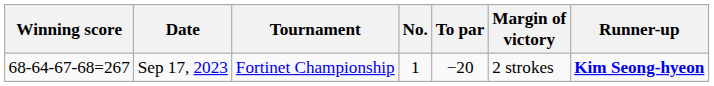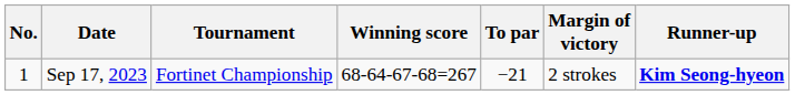columns swapped: No. <-> Winning score
Sep 17, 2023 | To par: −20 -> −21
